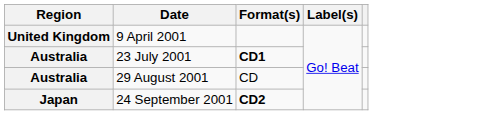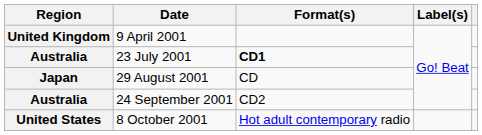29 August 2001 | Region: Australia -> Japan
24 September 2001 | Region: Japan -> Australia
24 September 2001 | Format(s): bold -> normal
+ row: United States | 8 October 2001 | Hot adult contemporary radio
